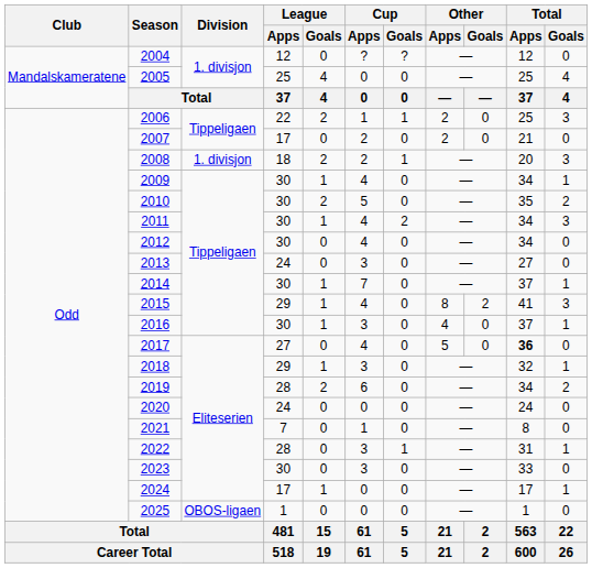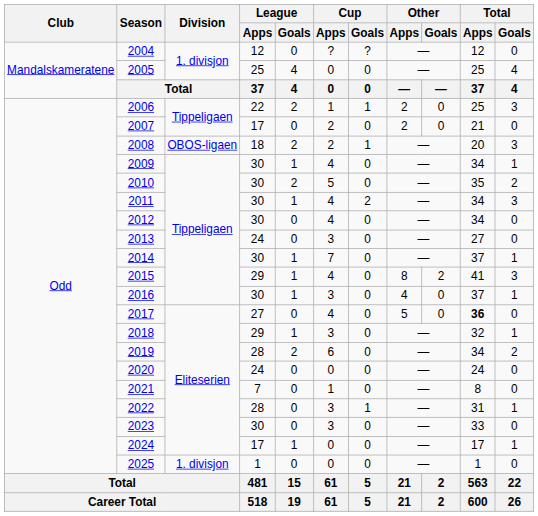2008 | Division: 1. divisjon -> OBOS-ligaen
2025 | Division: OBOS-ligaen -> 1. divisjon
